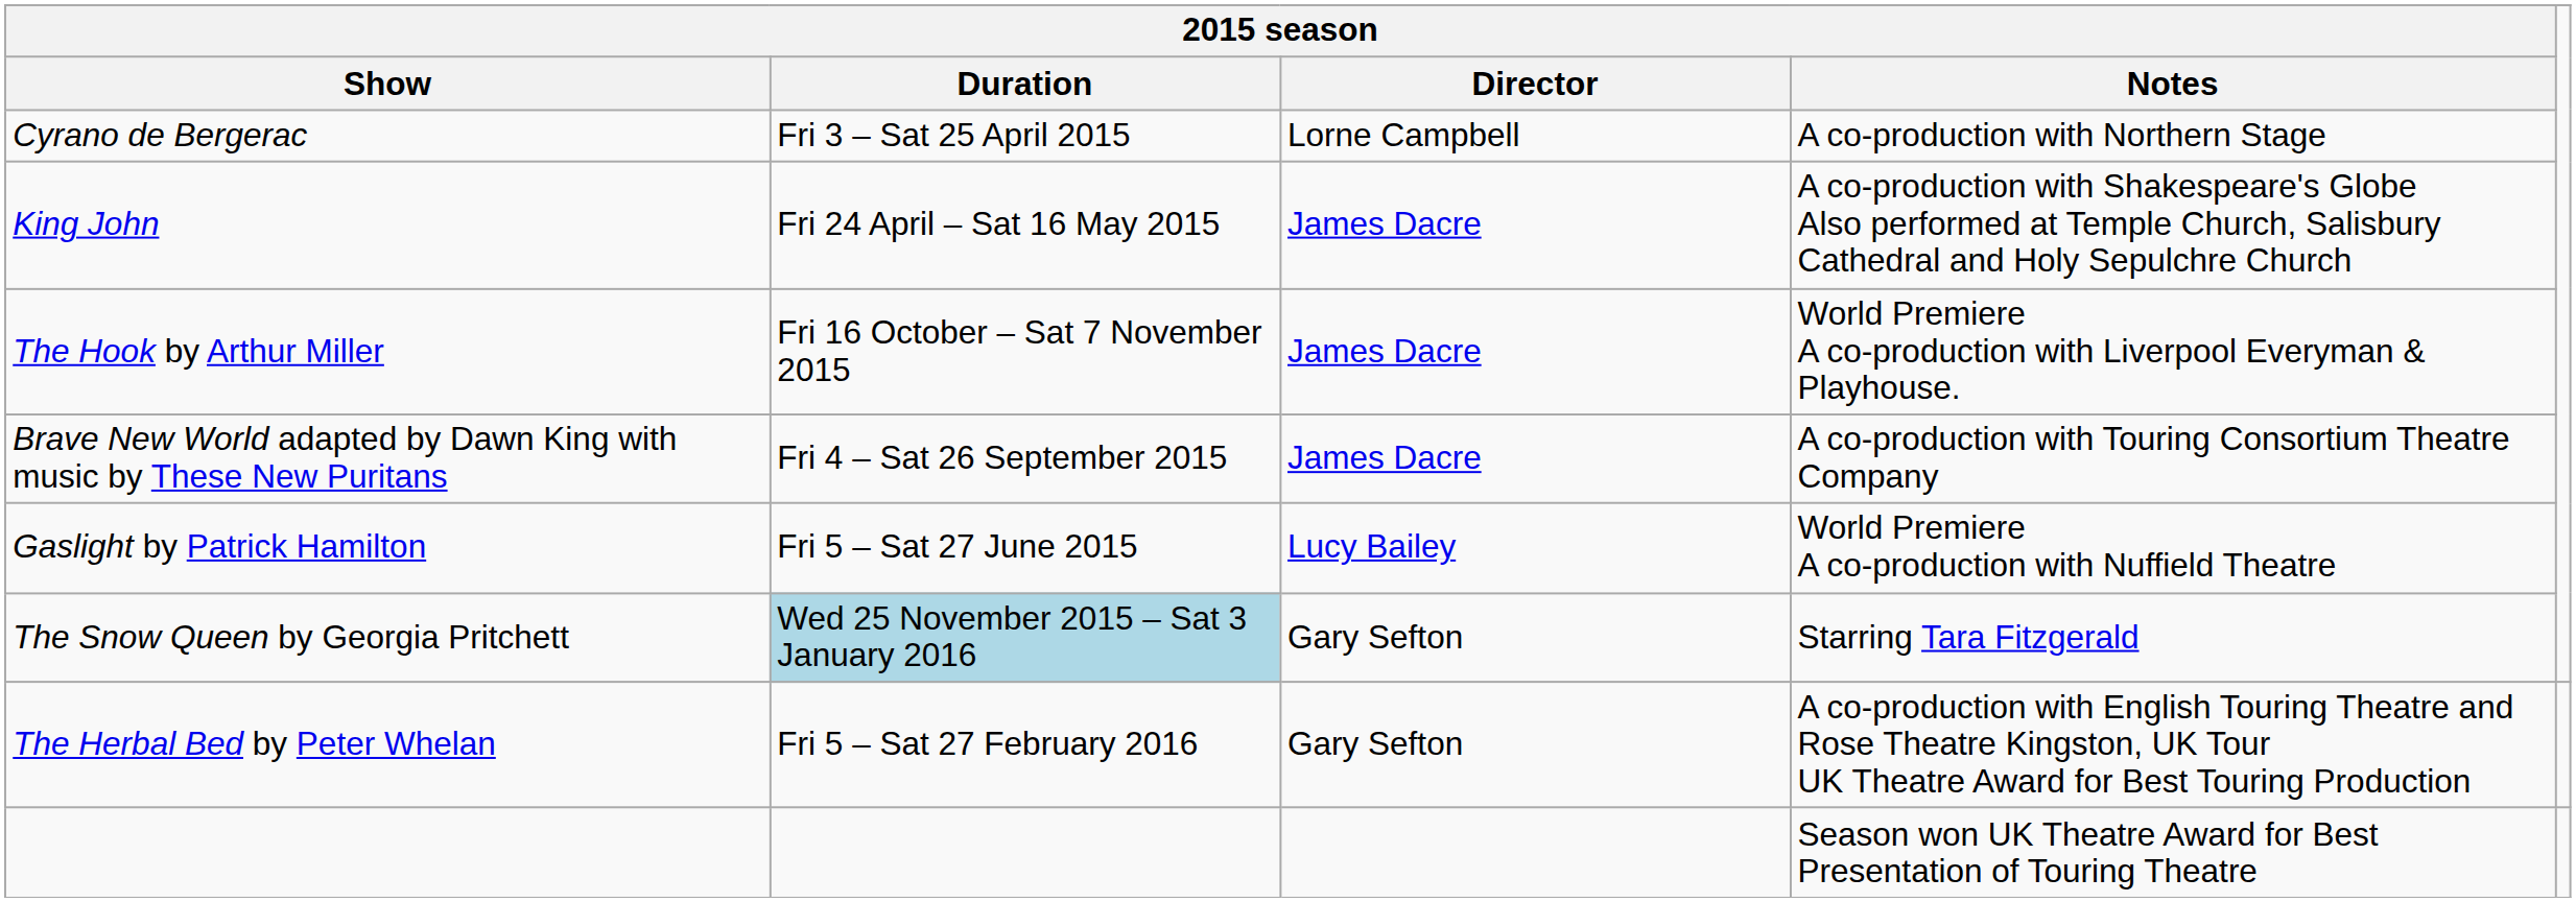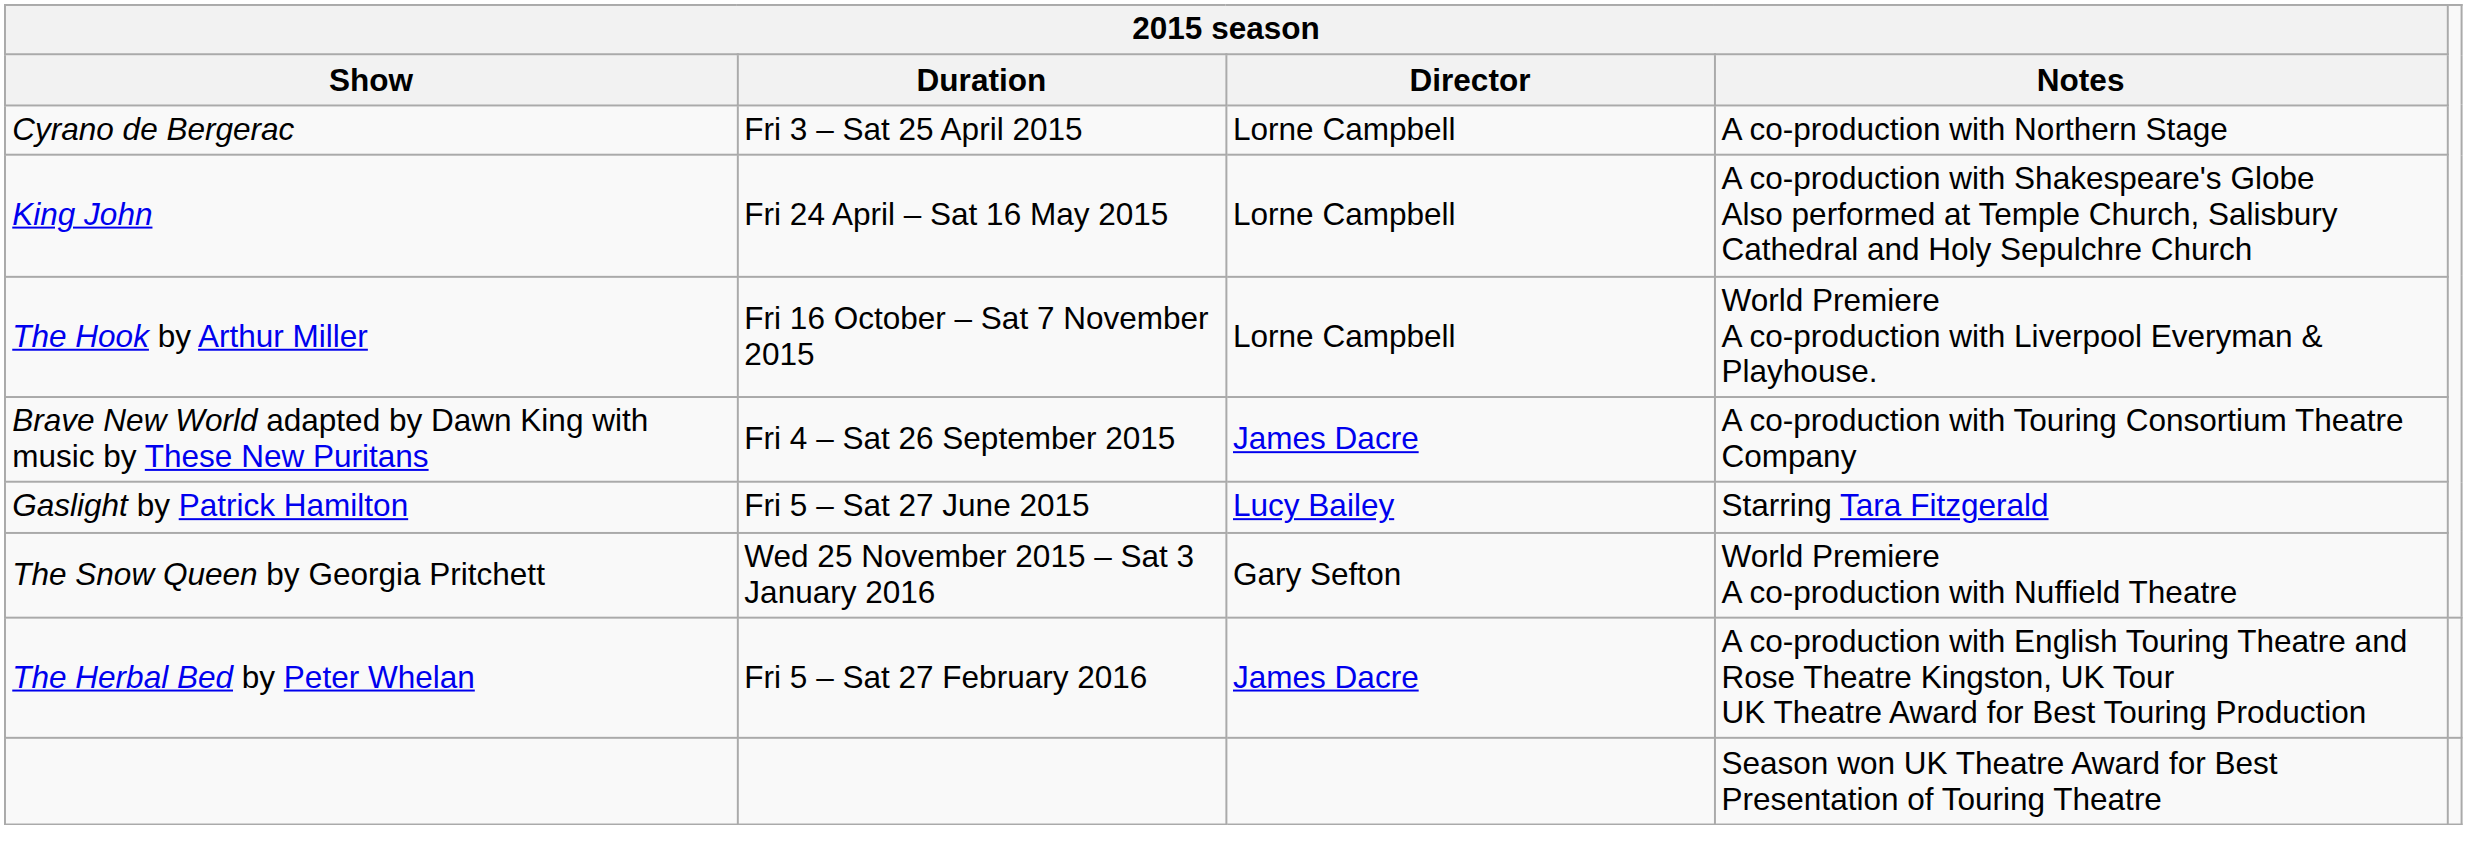King John | 2015 season / Director: James Dacre -> Lorne Campbell
The Hook by Arthur Miller | 2015 season / Director: James Dacre -> Lorne Campbell
Gaslight by Patrick Hamilton | 2015 season / Notes: World Premiere A co-production with Nuffield Theatre -> Starring Tara Fitzgerald
The Snow Queen by Georgia Pritchett | 2015 season / Duration: lightblue background -> no background
The Snow Queen by Georgia Pritchett | 2015 season / Notes: Starring Tara Fitzgerald -> World Premiere A co-production with Nuffield Theatre
The Herbal Bed by Peter Whelan | 2015 season / Director: Gary Sefton -> James Dacre
